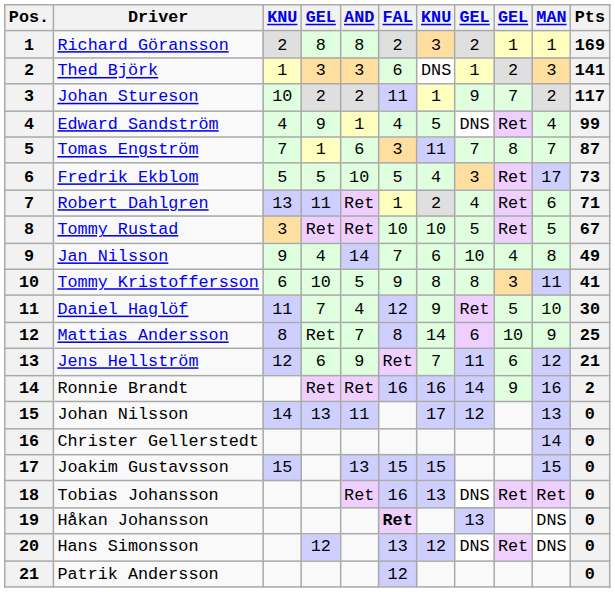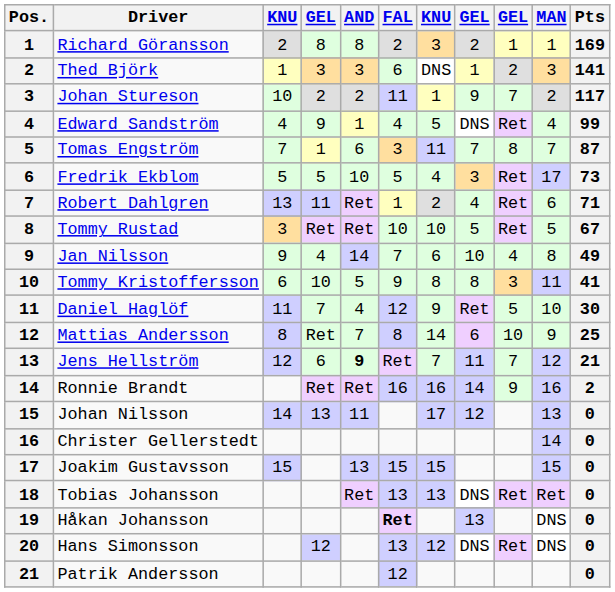Jens Hellström | AND: normal -> bold
Jens Hellström | column 9: 6 -> 7
Tobias Johansson | FAL: 16 -> 13
